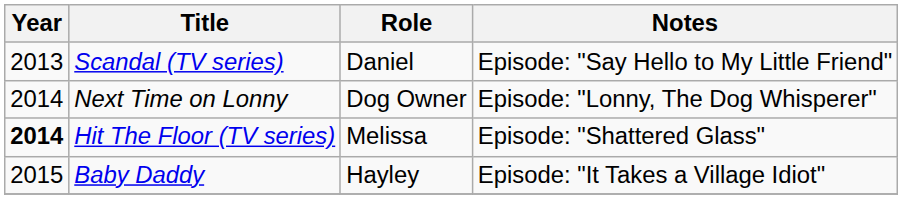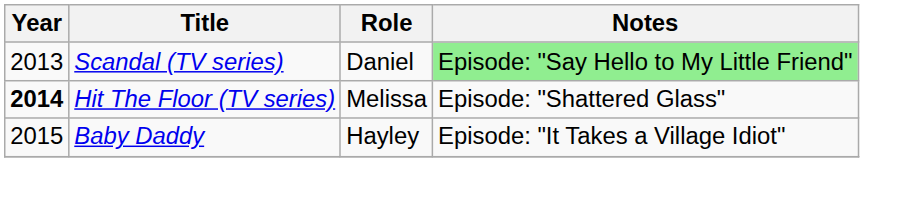Scandal (TV series) | Notes: no background -> lightgreen background
- row: 2014 | Next Time on Lonny | Dog Owner | Episode: "Lonny, The Dog Whisperer"
